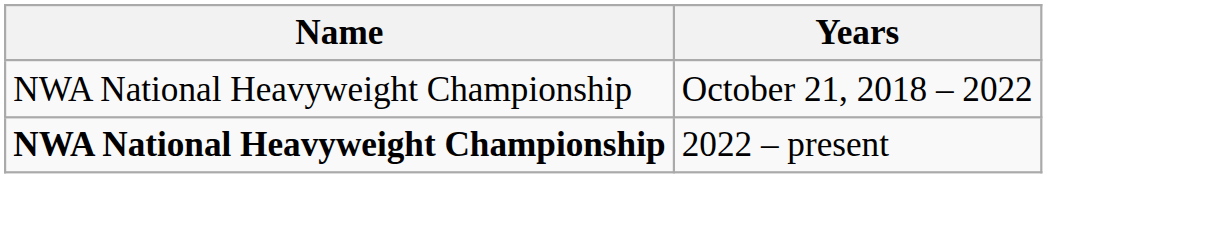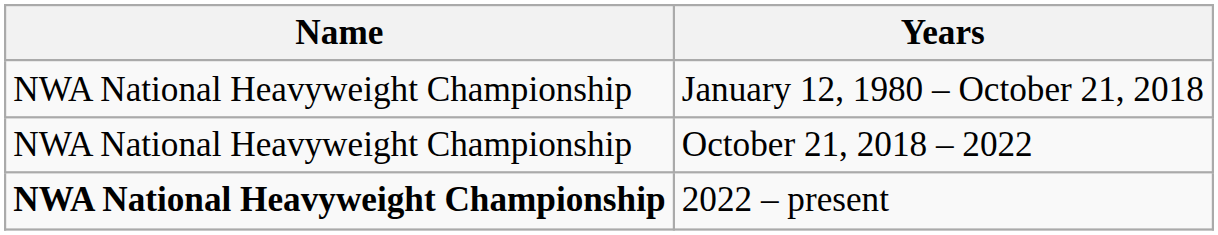+ row: NWA National Heavyweight Championship | January 12, 1980 – October 21, 2018
